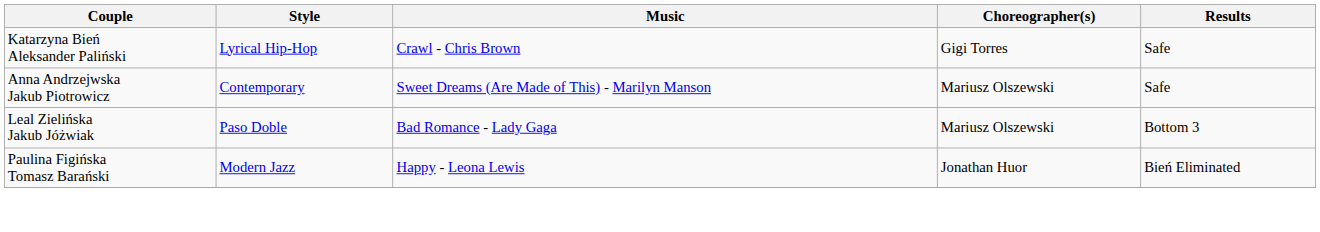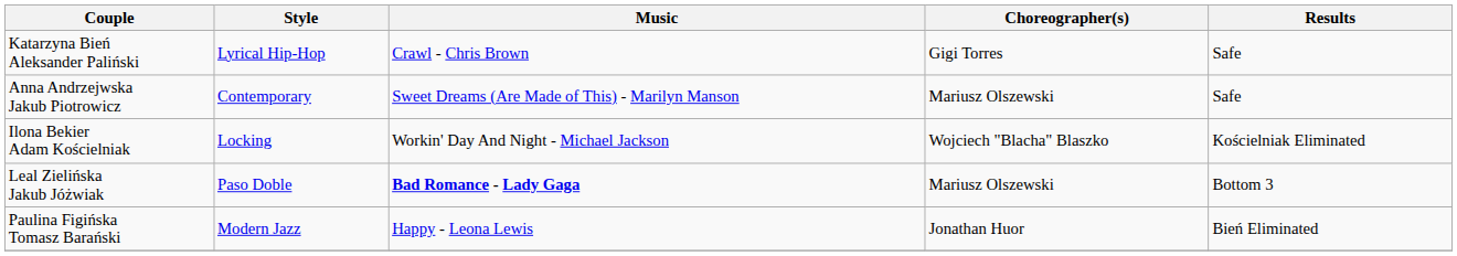+ row: Ilona Bekier Adam Kościelniak | Locking | Workin' Day And Night - Michael Jackson | Wojciech "Blacha" Blaszko | Kościelniak Eliminated
Leal Zielińska Jakub Jóżwiak | Music: normal -> bold
